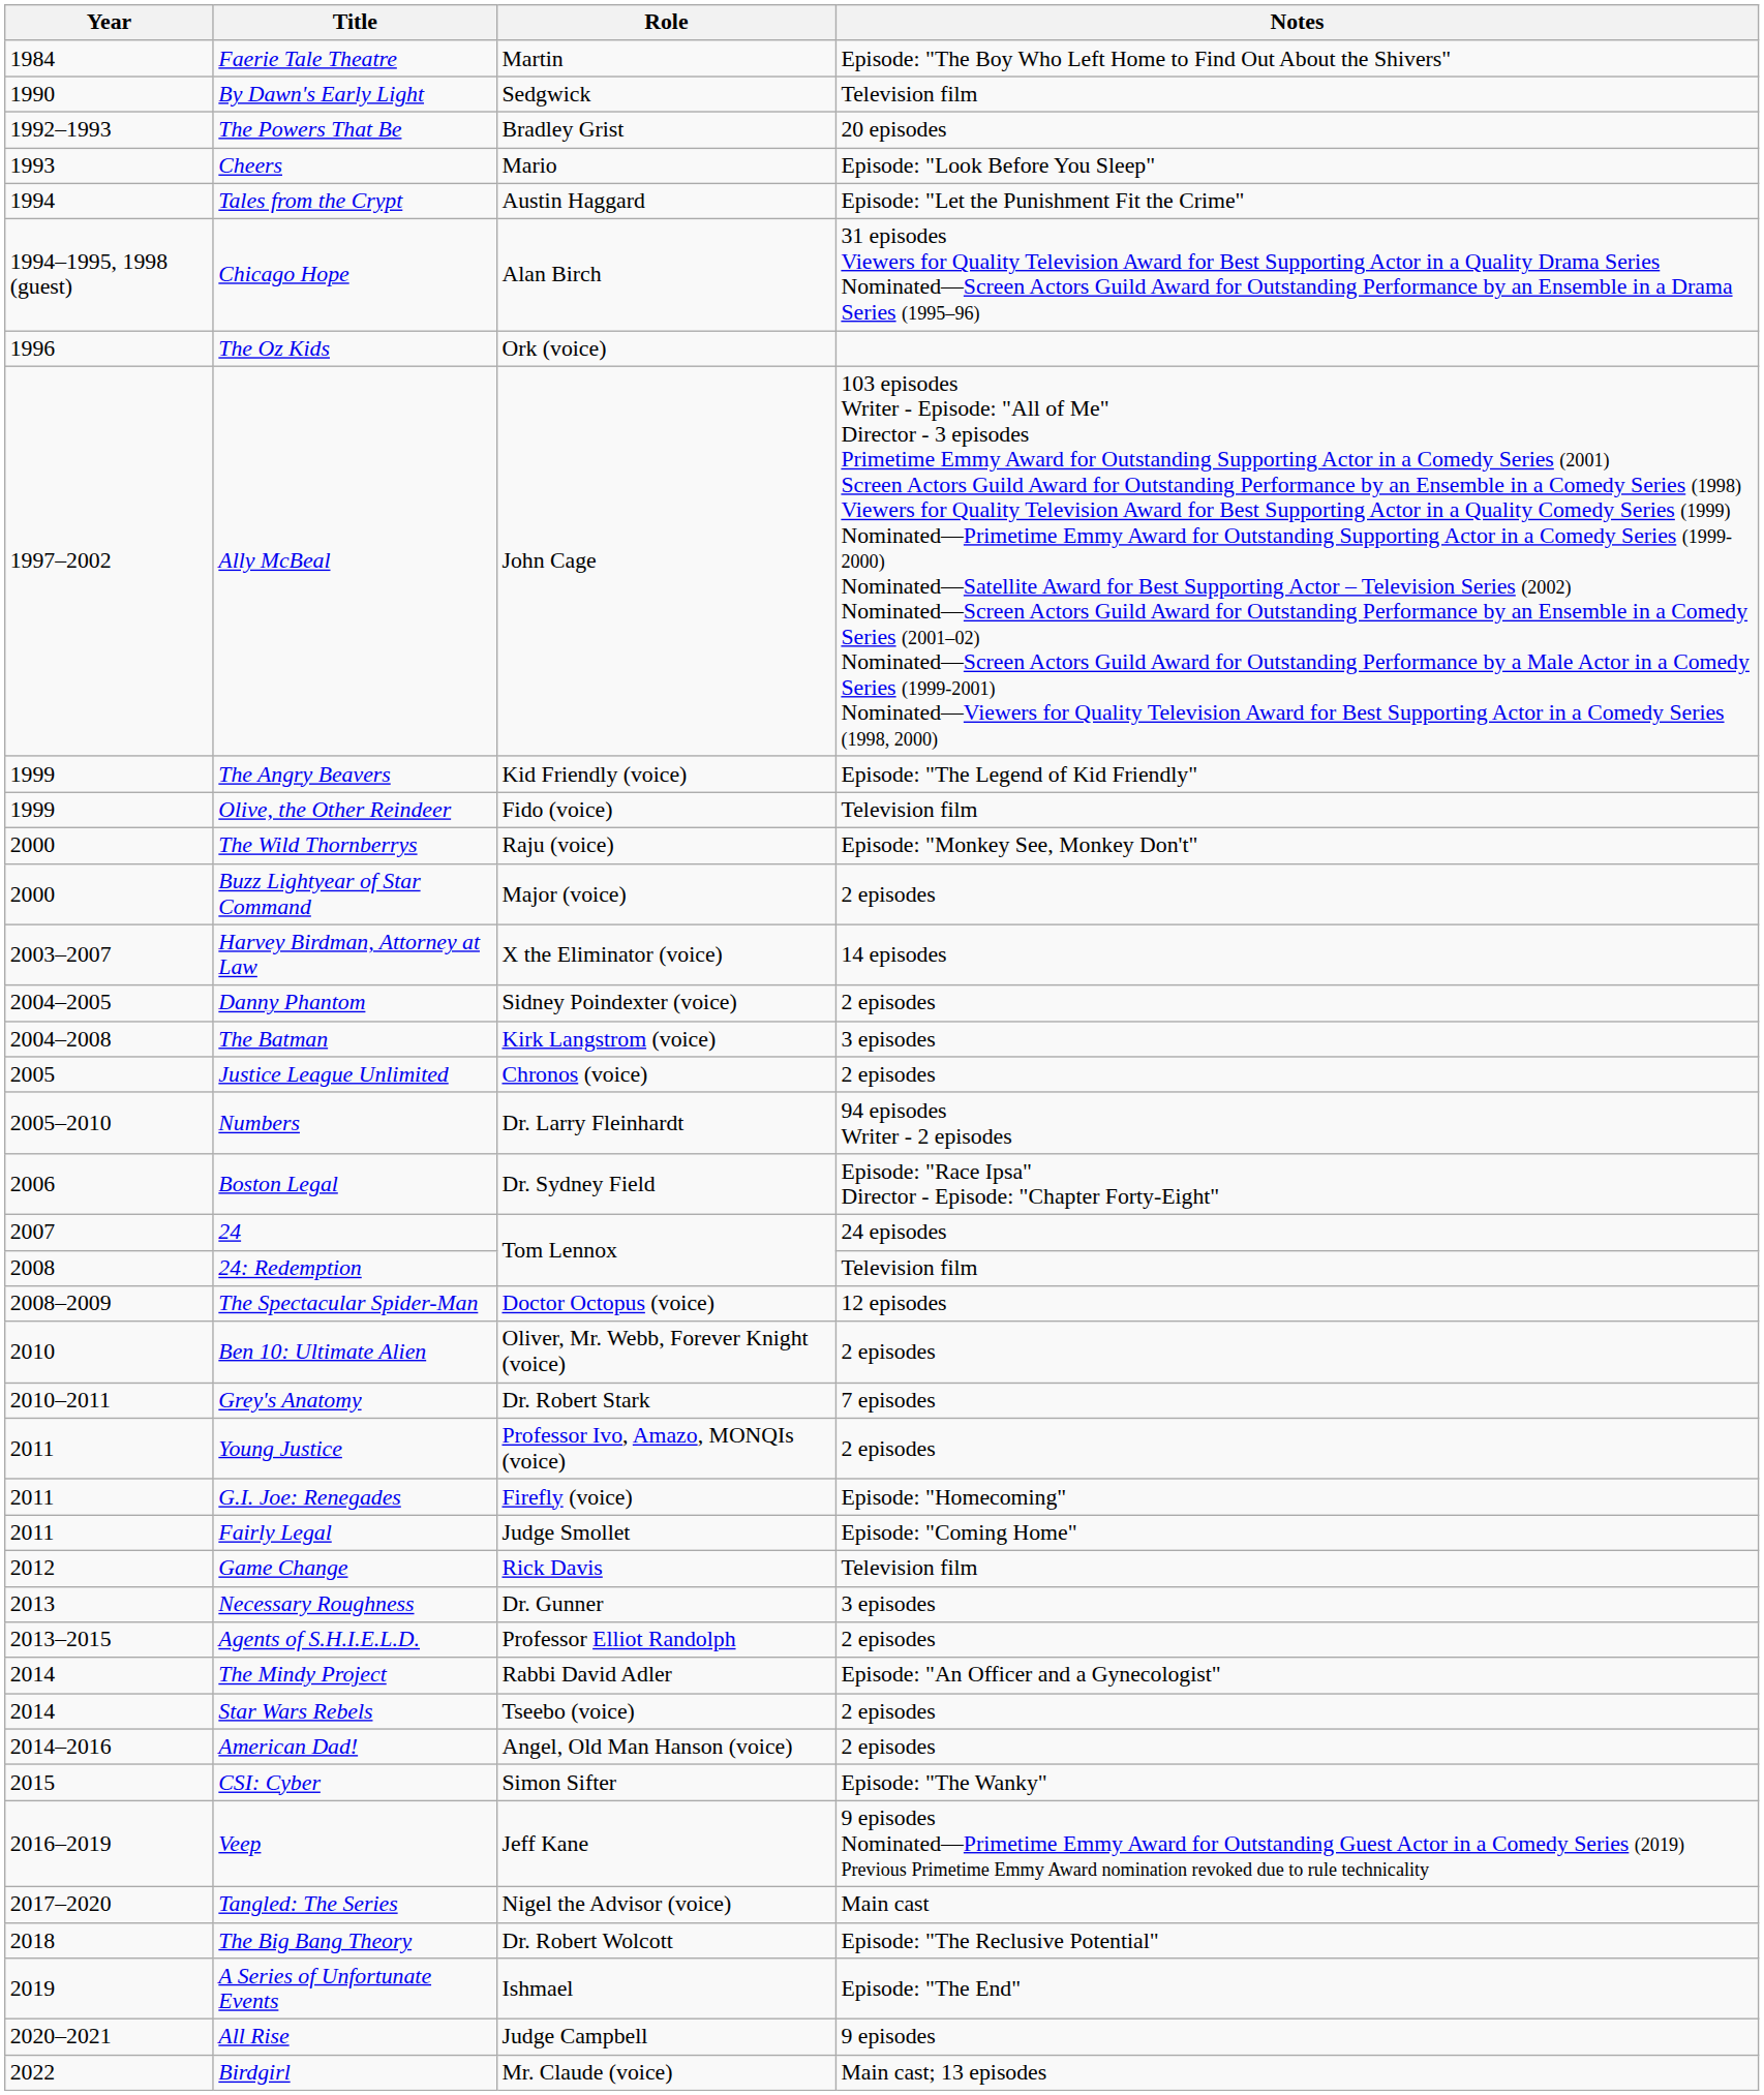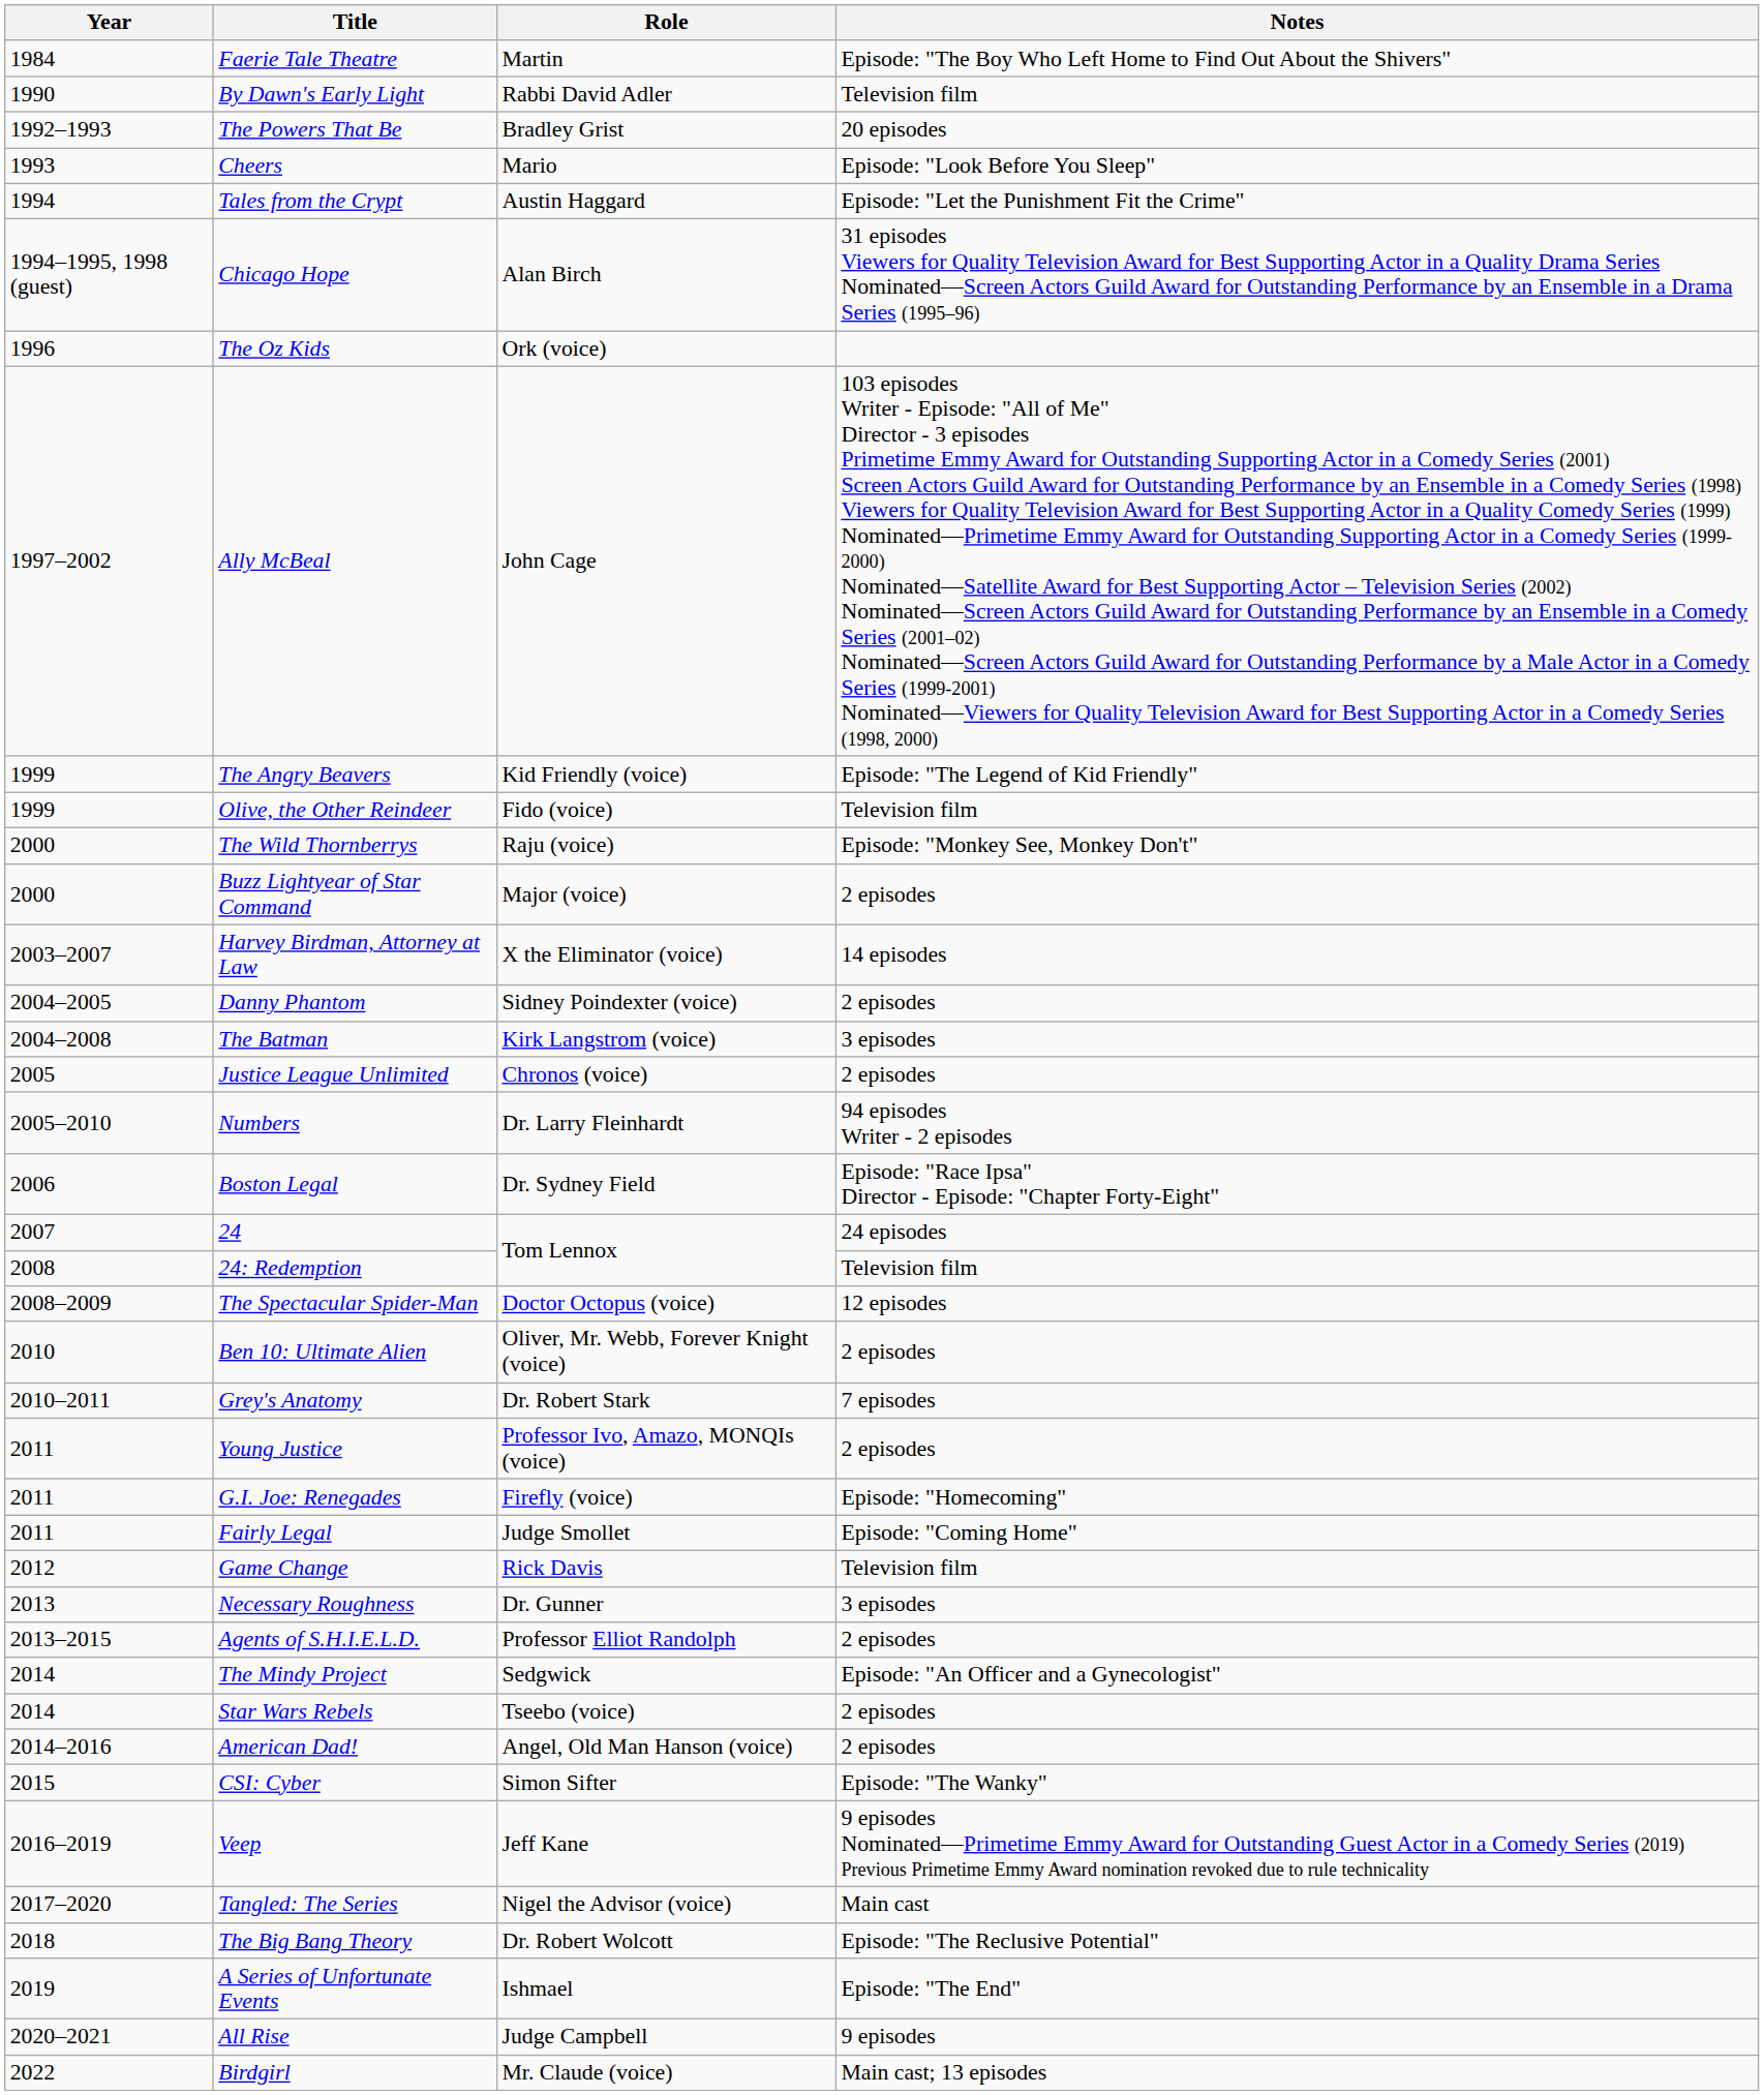By Dawn's Early Light | Role: Sedgwick -> Rabbi David Adler
The Mindy Project | Role: Rabbi David Adler -> Sedgwick
